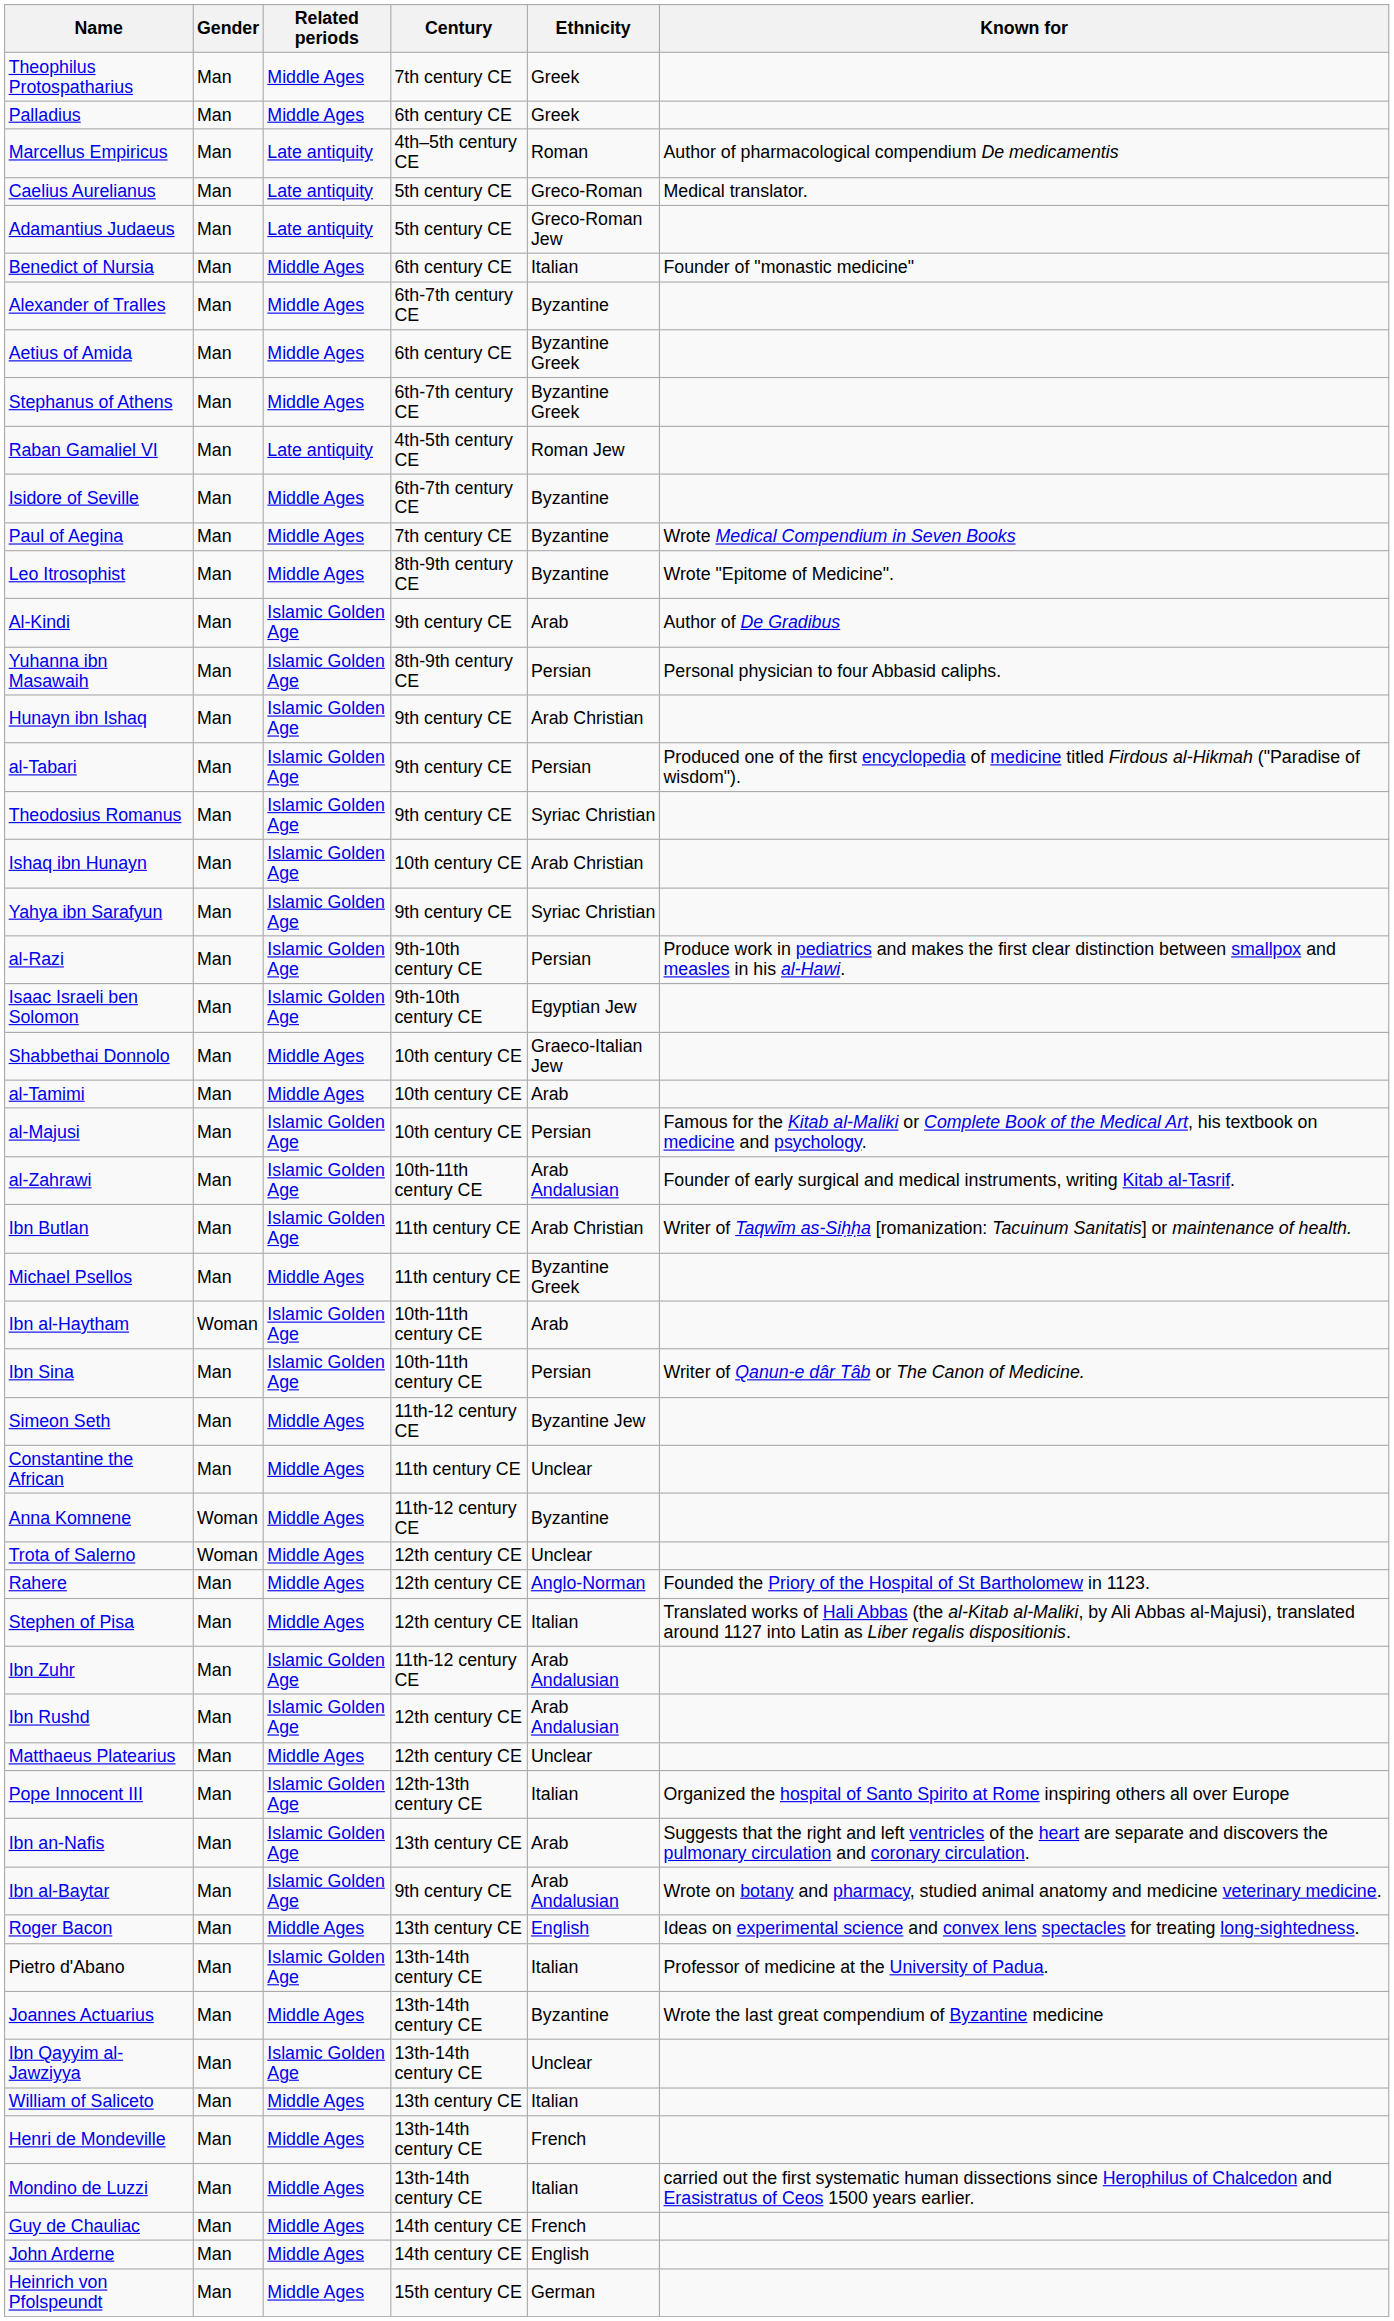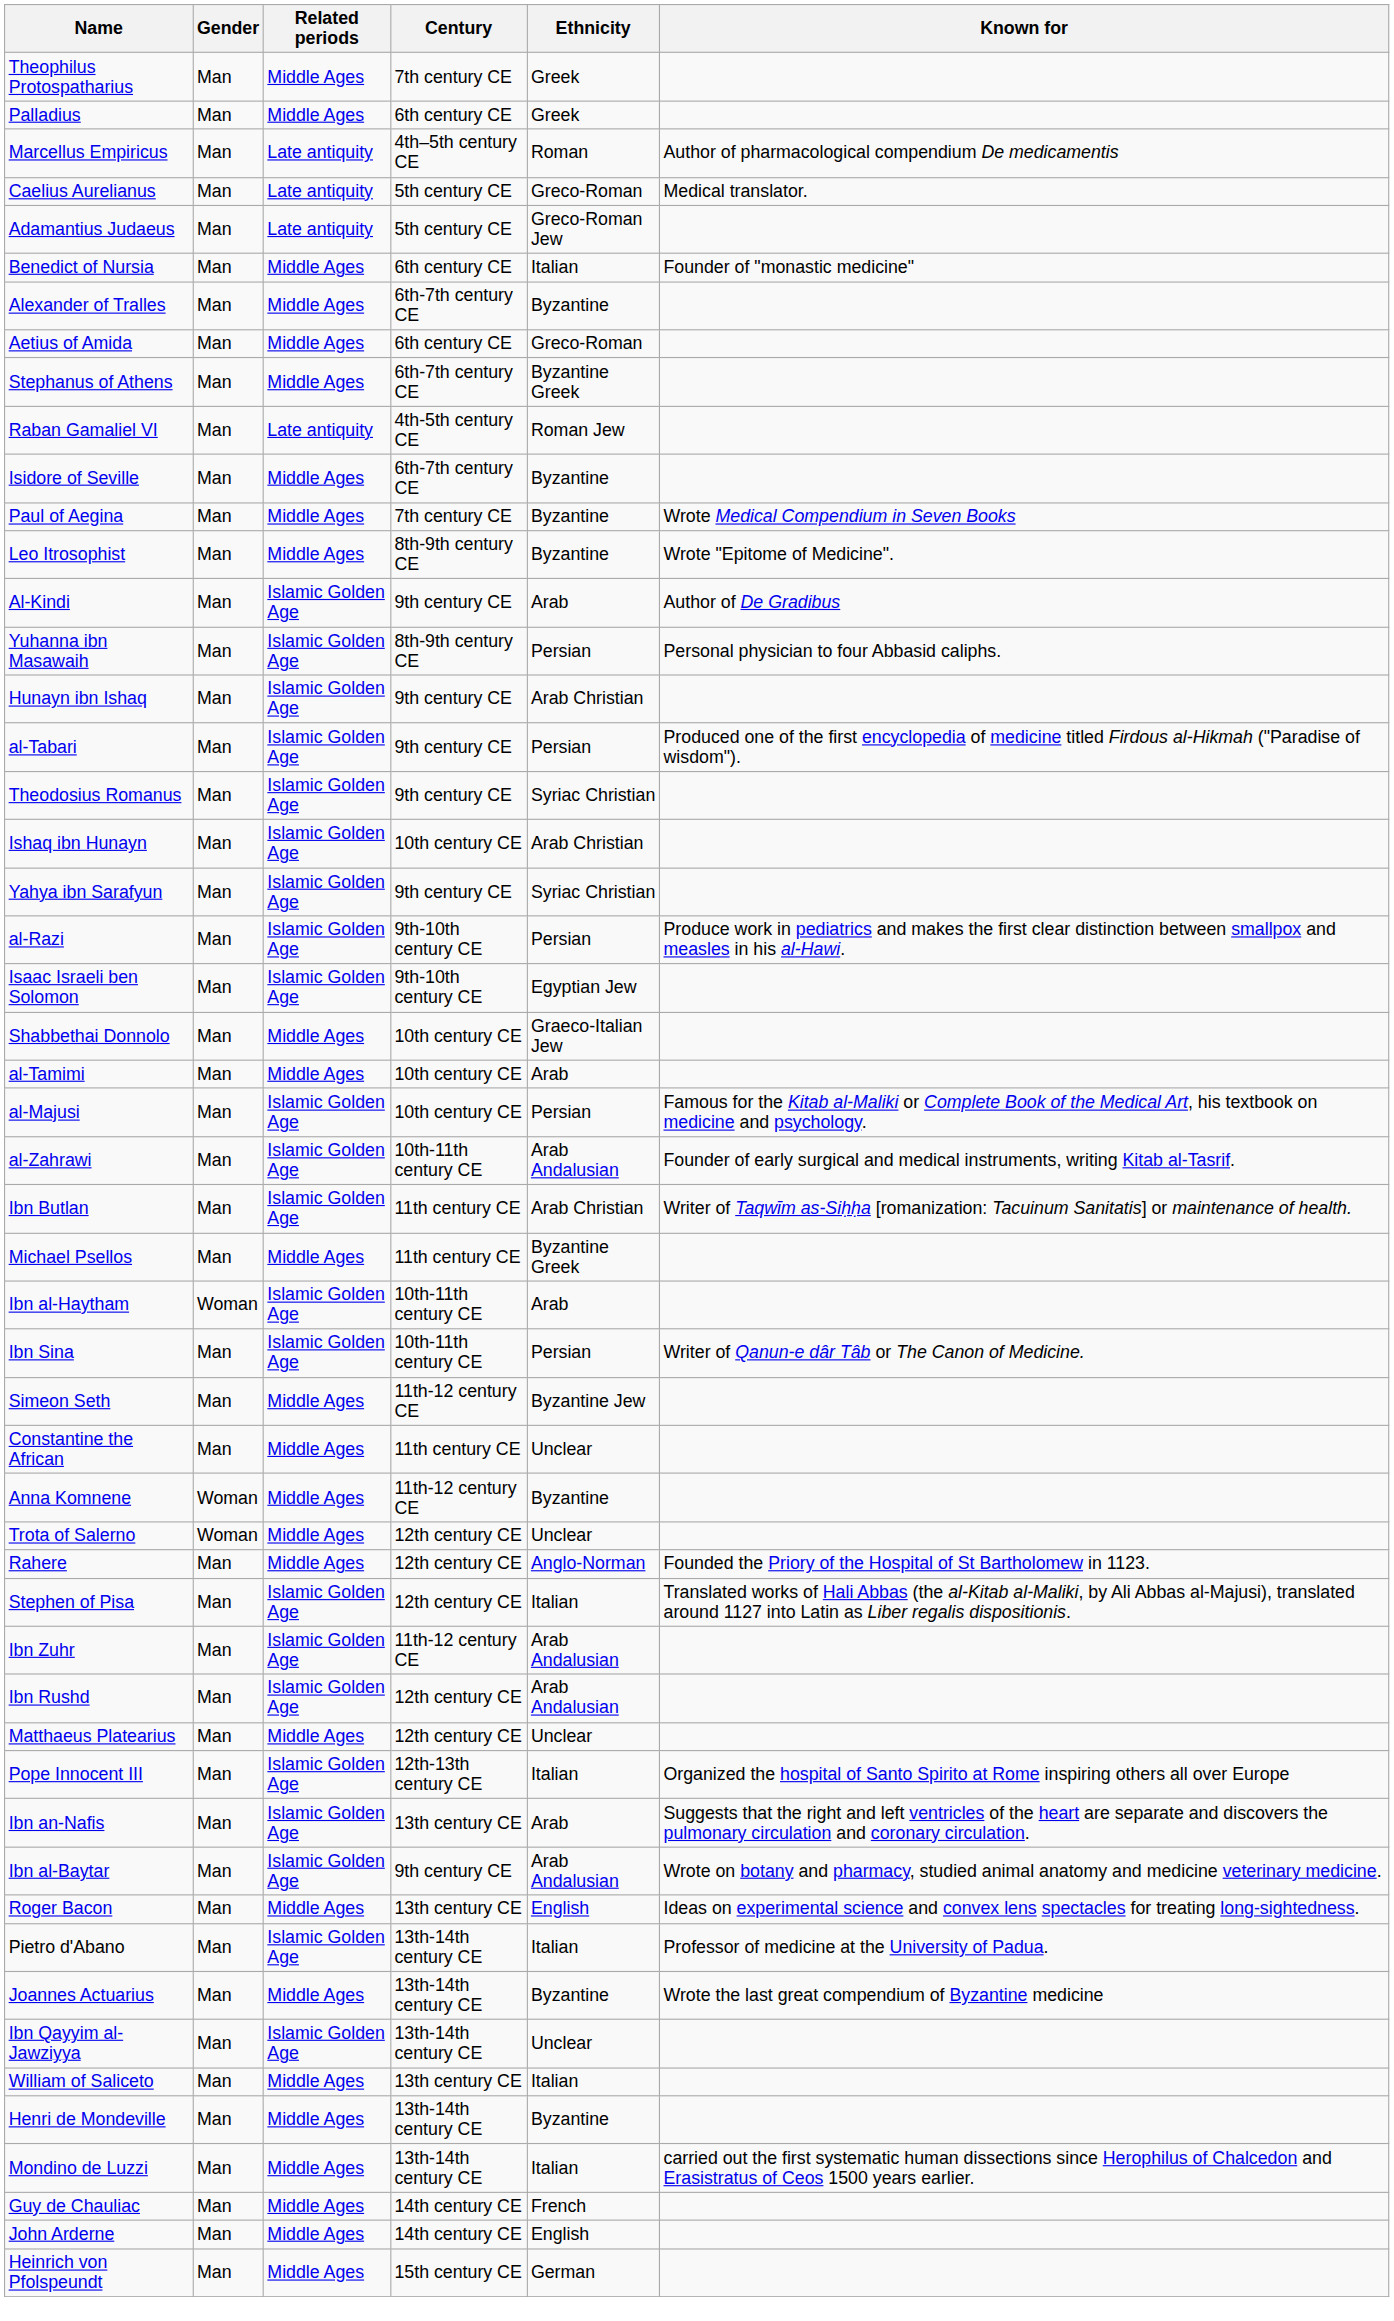Aetius of Amida | Ethnicity: Byzantine Greek -> Greco-Roman
Stephen of Pisa | Related periods: Middle Ages -> Islamic Golden Age
Henri de Mondeville | Ethnicity: French -> Byzantine
